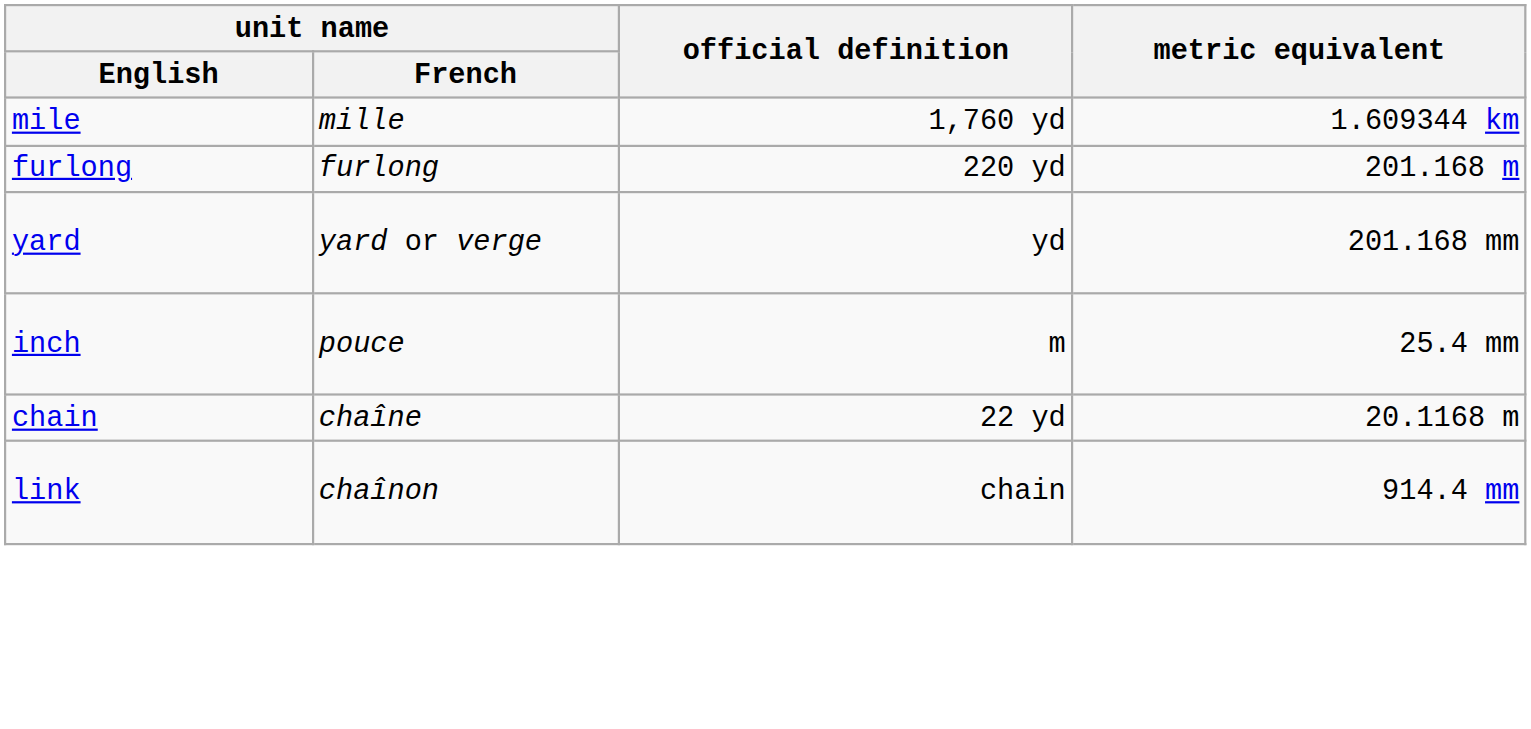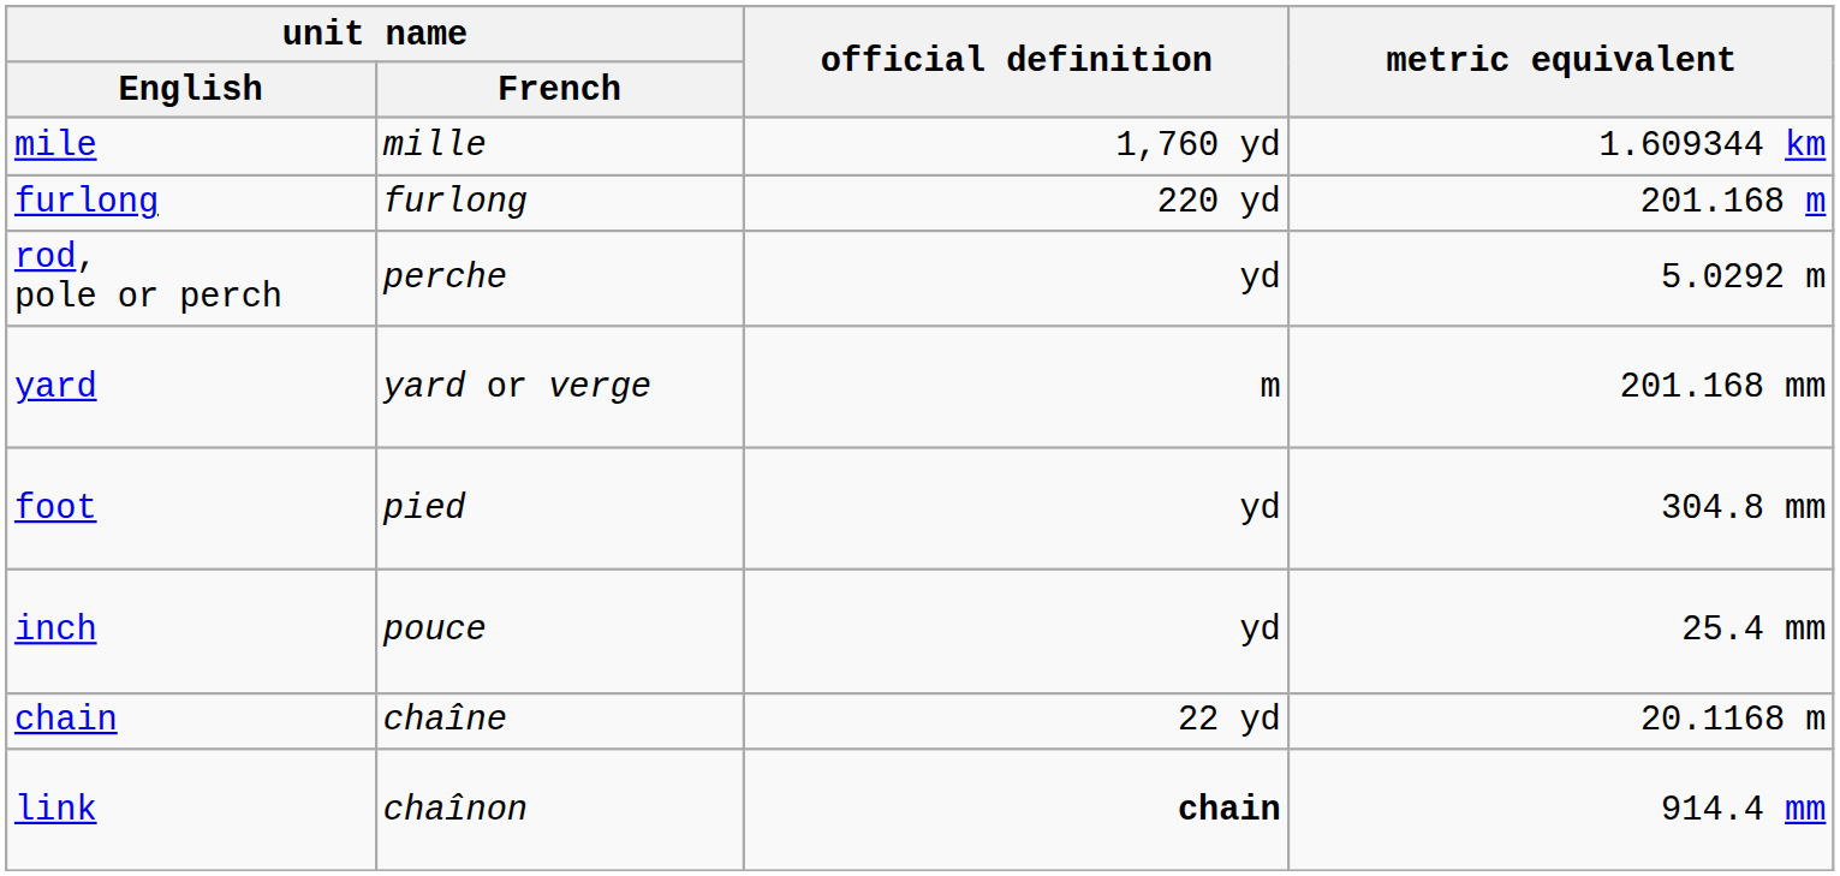+ row: rod, pole or perch | perche | yd | 5.0292 m
yard | official definition: yd -> m
+ row: foot | pied | yd | 304.8 mm
inch | official definition: m -> yd
link | official definition: normal -> bold
